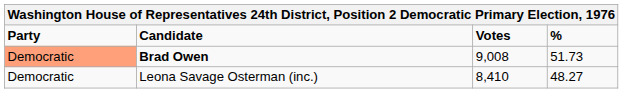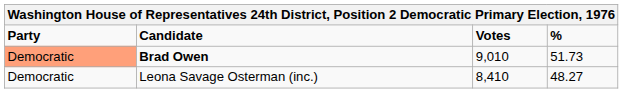Brad Owen | Votes: 9,008 -> 9,010
